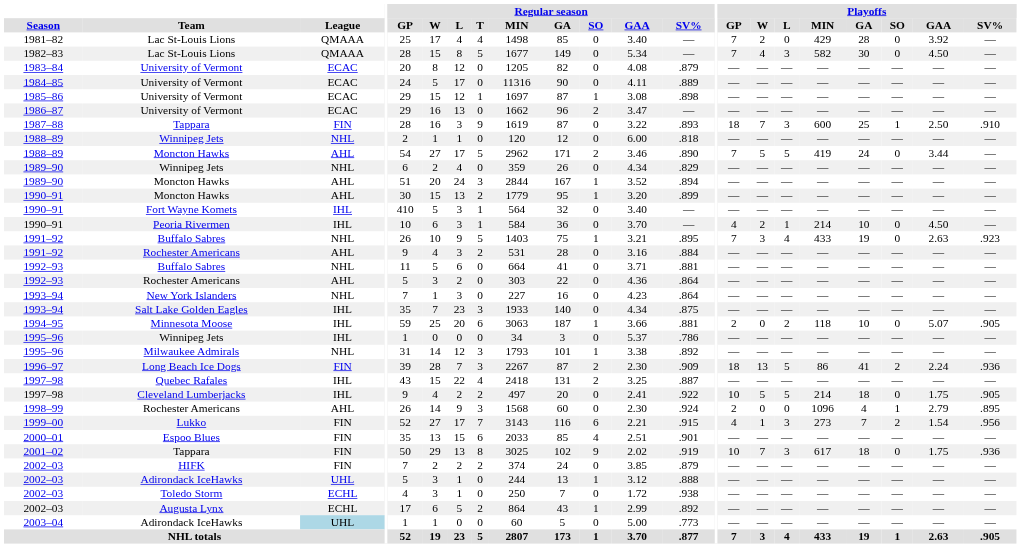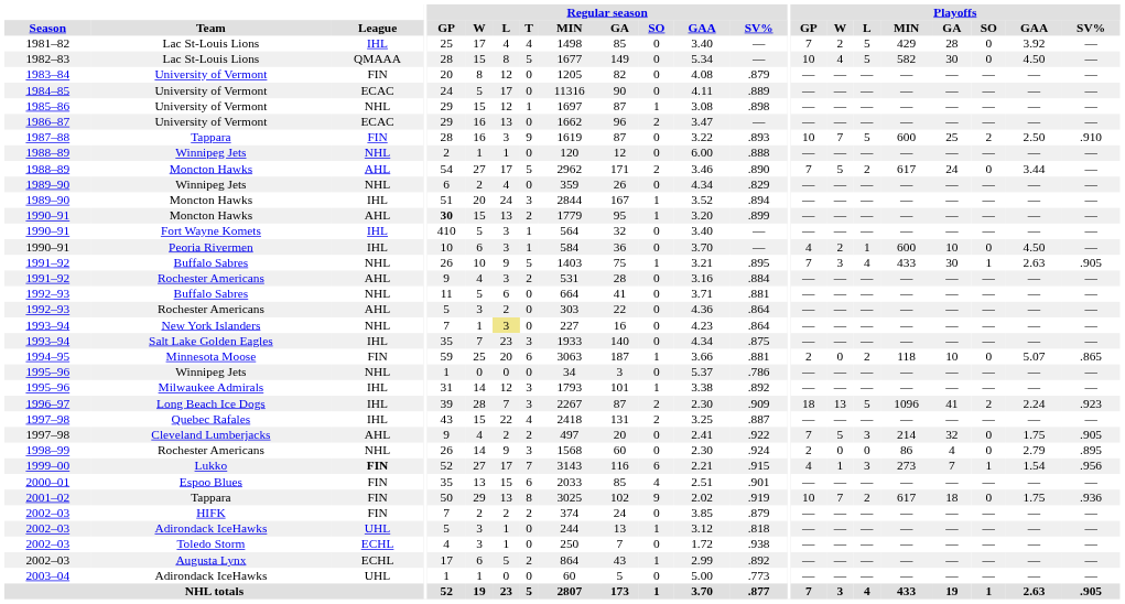1981–82 | League: QMAAA -> IHL
1981–82 | Playoffs / L: 0 -> 5
1982–83 | Playoffs / GP: 7 -> 10
1982–83 | Playoffs / L: 3 -> 5
1983–84 | League: ECAC -> FIN
1985–86 | League: ECAC -> NHL
1987–88 | Playoffs / GP: 18 -> 10
1987–88 | Playoffs / L: 3 -> 5
1987–88 | Playoffs / SO: 1 -> 2
1988–89 / Winnipeg Jets | Regular season / SV%: .818 -> .888
1988–89 / Moncton Hawks | Playoffs / L: 5 -> 2
1988–89 / Moncton Hawks | Playoffs / MIN: 419 -> 617
1989–90 / Moncton Hawks | League: AHL -> IHL
1990–91 / Moncton Hawks | Regular season / GP: normal -> bold
1990–91 / Peoria Rivermen | Playoffs / MIN: 214 -> 600
1991–92 / Buffalo Sabres | Playoffs / GA: 19 -> 30
1991–92 / Buffalo Sabres | Playoffs / SO: 0 -> 1
1991–92 / Buffalo Sabres | Playoffs / SV%: .923 -> .905
1993–94 / New York Islanders | Regular season / L: no background -> khaki background
1994–95 | League: IHL -> FIN
1994–95 | Playoffs / SV%: .905 -> .865
1995–96 / Winnipeg Jets | League: IHL -> NHL
1995–96 / Milwaukee Admirals | League: NHL -> IHL
1996–97 | League: FIN -> IHL
1996–97 | Playoffs / MIN: 86 -> 1096
1996–97 | Playoffs / SV%: .936 -> .923
1997–98 / Cleveland Lumberjacks | League: IHL -> AHL
1997–98 / Cleveland Lumberjacks | Playoffs / GP: 10 -> 7
1997–98 / Cleveland Lumberjacks | Playoffs / L: 5 -> 3
1997–98 / Cleveland Lumberjacks | Playoffs / GA: 18 -> 32
1998–99 | League: AHL -> NHL
1998–99 | Playoffs / MIN: 1096 -> 86
1998–99 | Playoffs / SO: 1 -> 0
1999–00 | League: normal -> bold
1999–00 | Playoffs / SO: 2 -> 1
2001–02 | Playoffs / L: 3 -> 2
2002–03 / Adirondack IceHawks | Regular season / SV%: .888 -> .818
2003–04 | League: lightblue background -> no background
